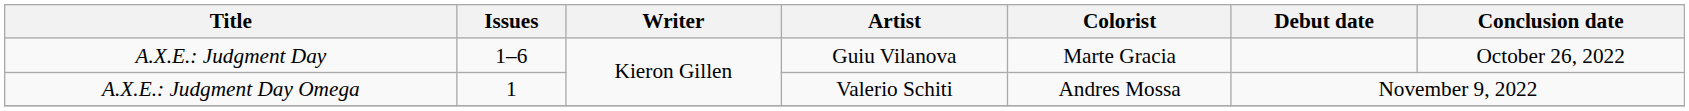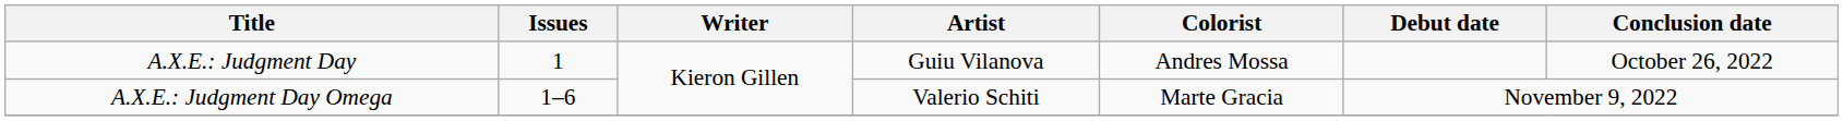A.X.E.: Judgment Day | Issues: 1–6 -> 1
A.X.E.: Judgment Day | Colorist: Marte Gracia -> Andres Mossa
A.X.E.: Judgment Day Omega | Issues: 1 -> 1–6
A.X.E.: Judgment Day Omega | Colorist: Andres Mossa -> Marte Gracia
